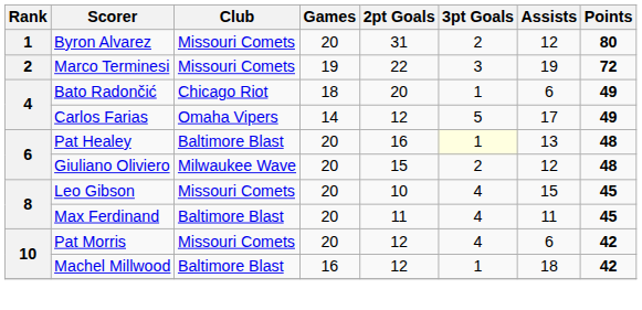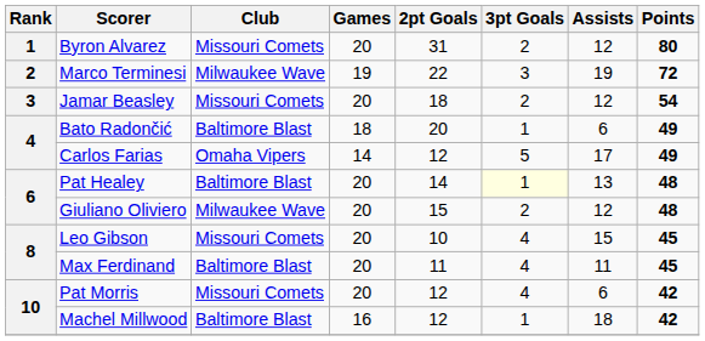Marco Terminesi | Club: Missouri Comets -> Milwaukee Wave
+ row: 3 | Jamar Beasley | Missouri Comets | 20 | 18 | 2 | 12 | 54
Bato Radončić | Club: Chicago Riot -> Baltimore Blast
Pat Healey | 2pt Goals: 16 -> 14
